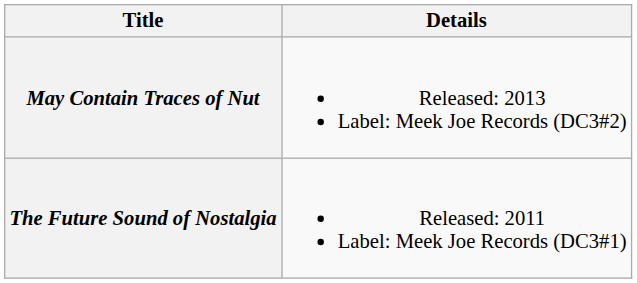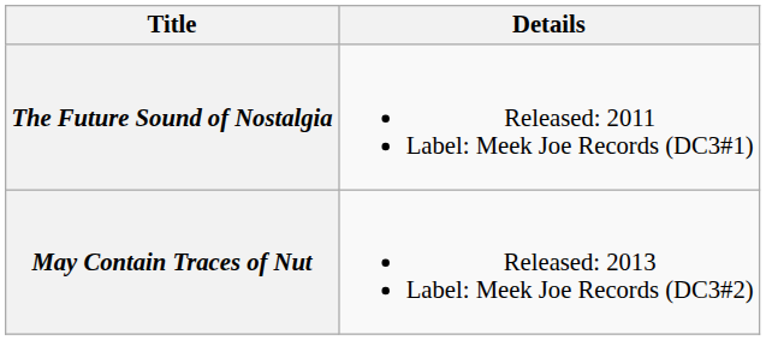rows swapped: The Future Sound of Nostalgia <-> May Contain Traces of Nut
